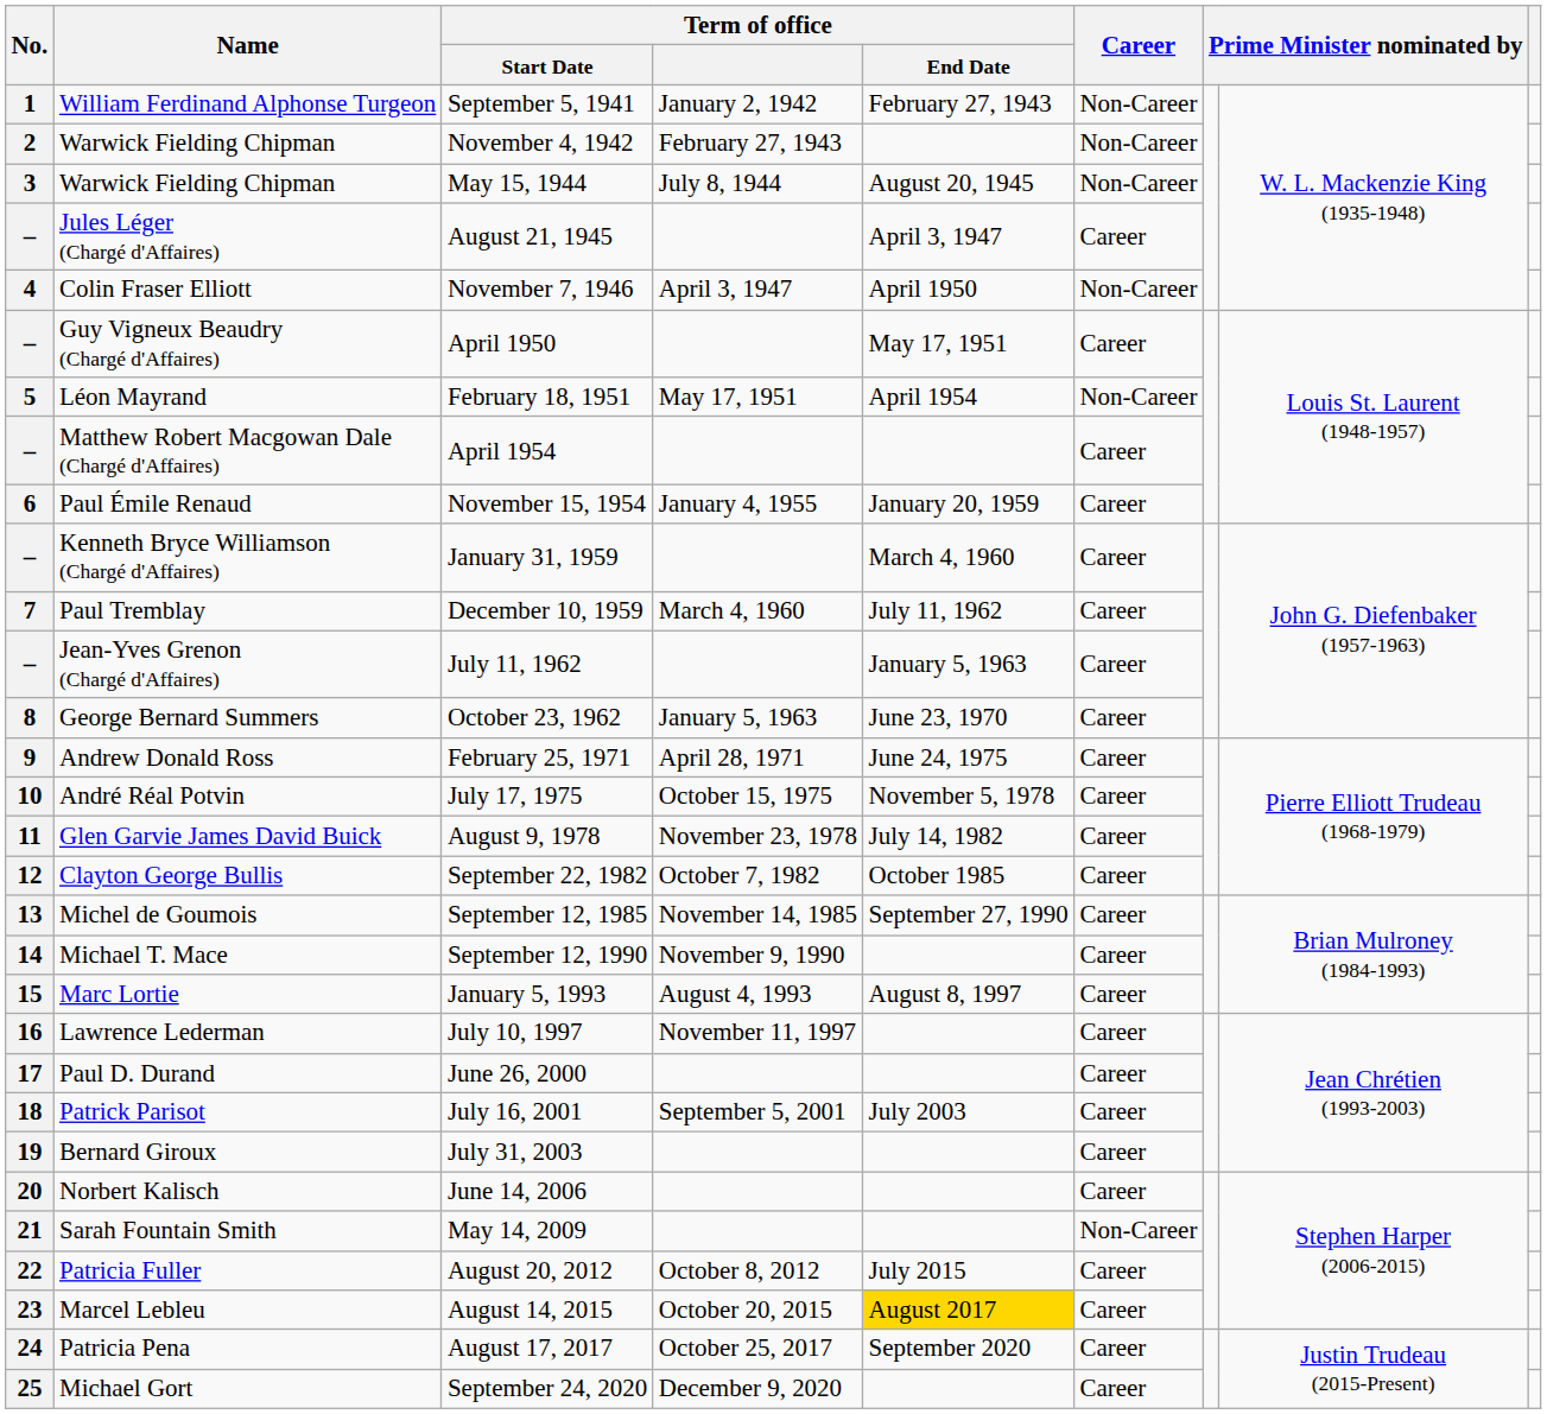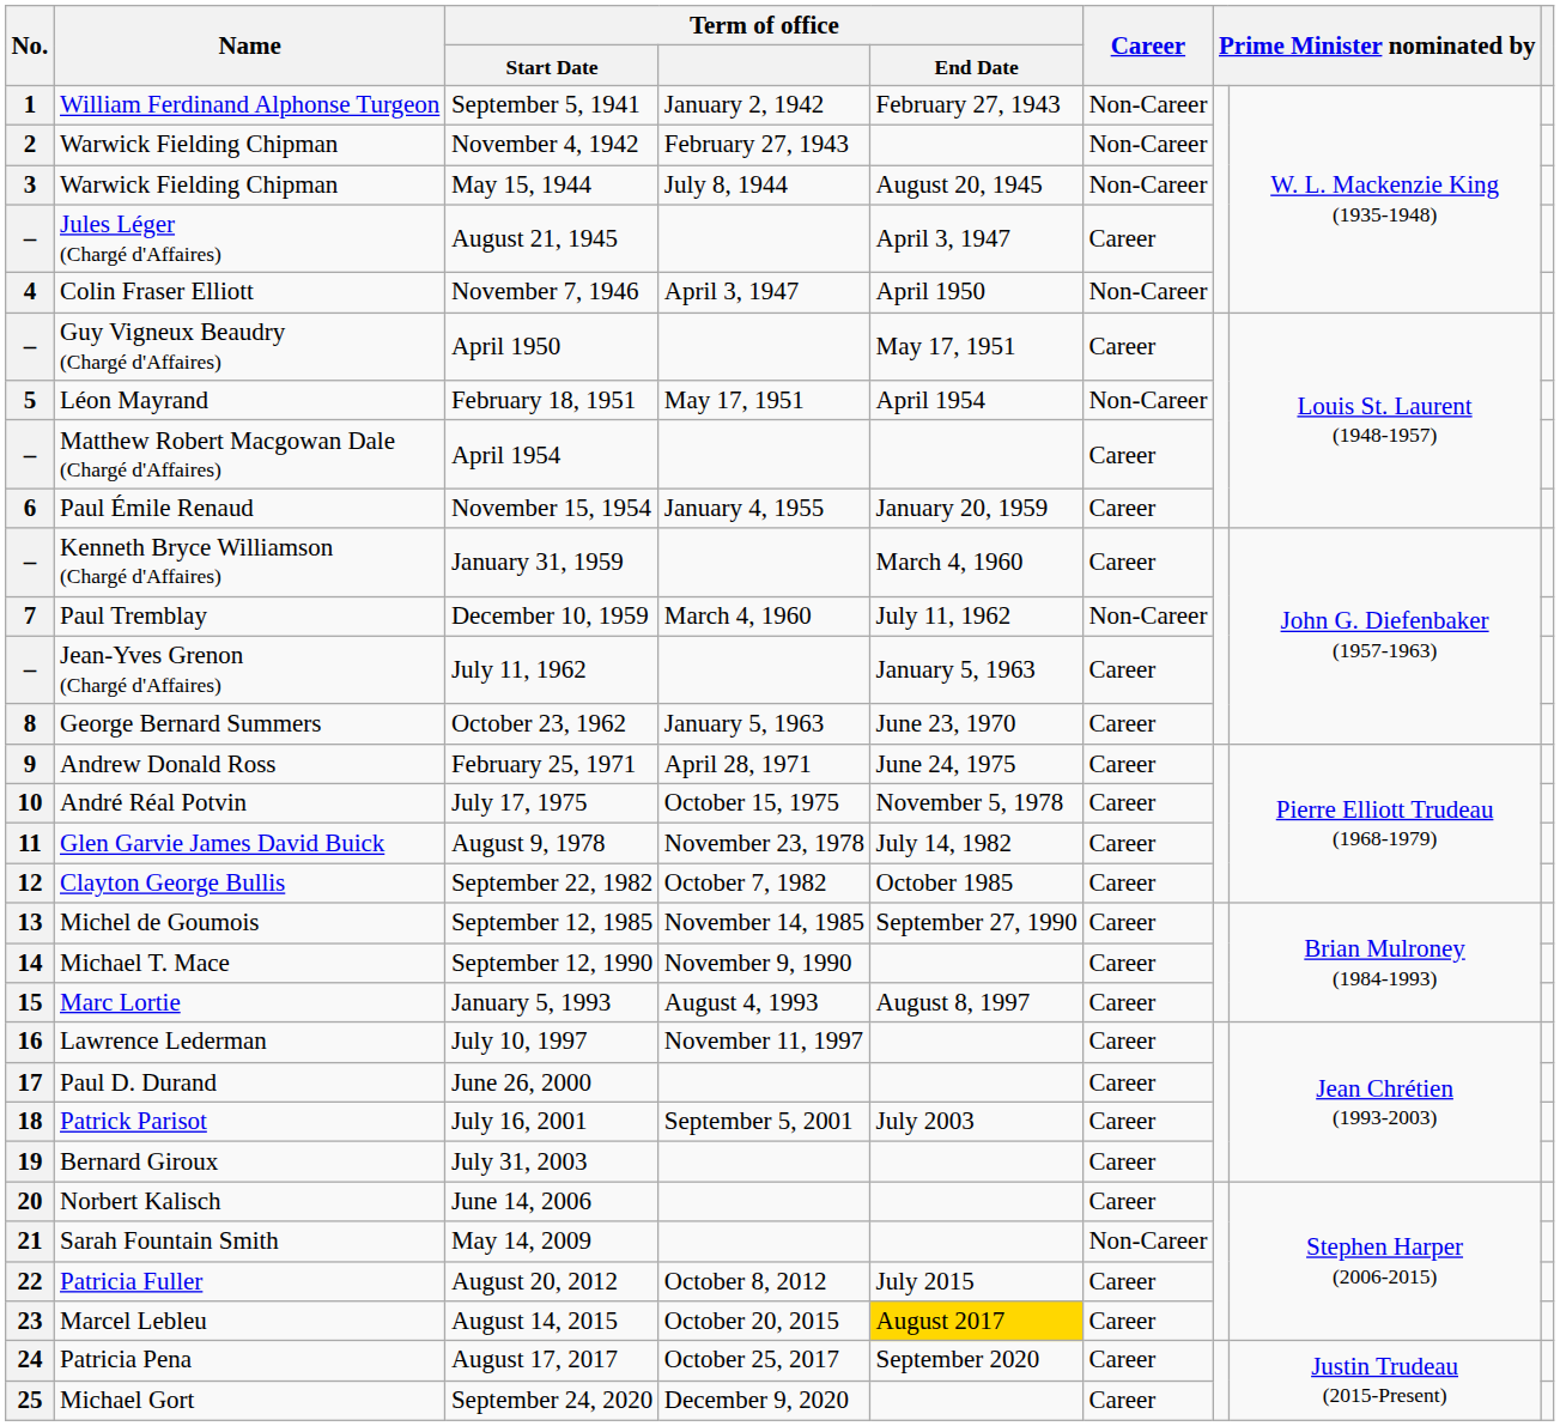December 10, 1959 | Career: Career -> Non-Career
